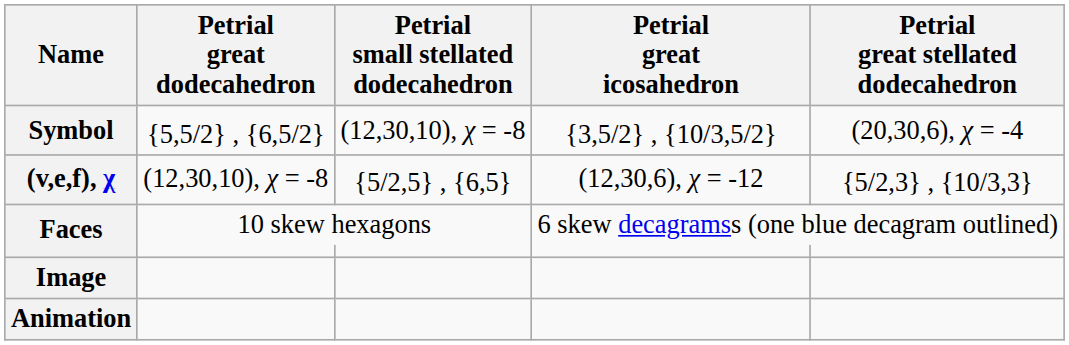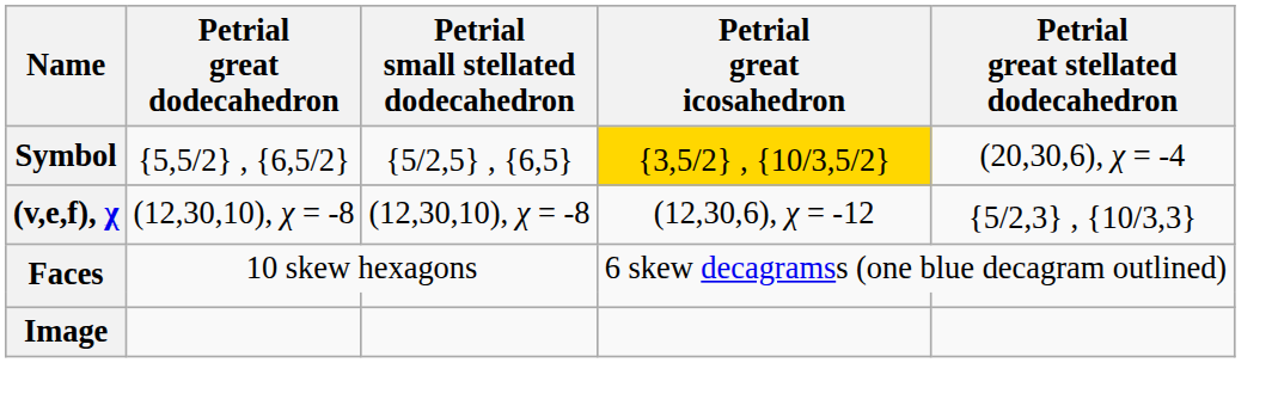Symbol | Petrial small stellated dodecahedron: (12,30,10), χ = -8 -> {5/2,5} , {6,5}
Symbol | Petrial great icosahedron: no background -> gold background
(v,e,f), χ | Petrial small stellated dodecahedron: {5/2,5} , {6,5} -> (12,30,10), χ = -8
- row: Animation
